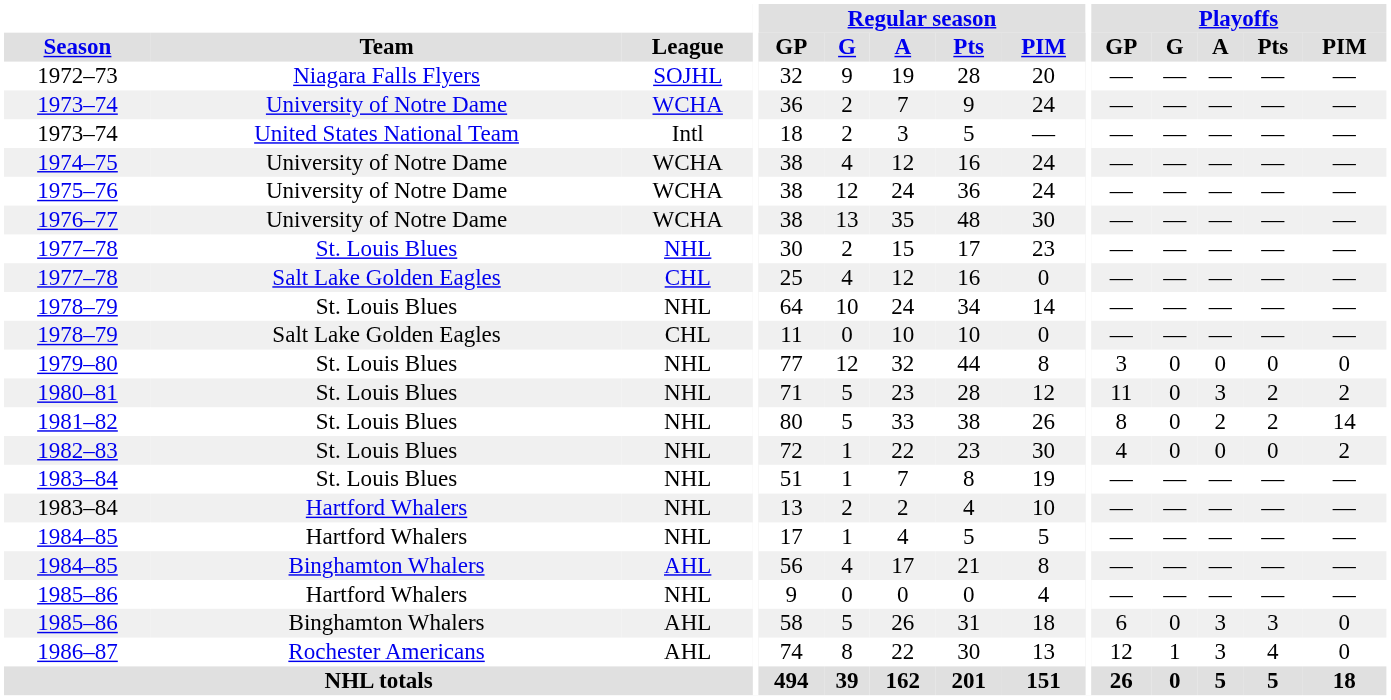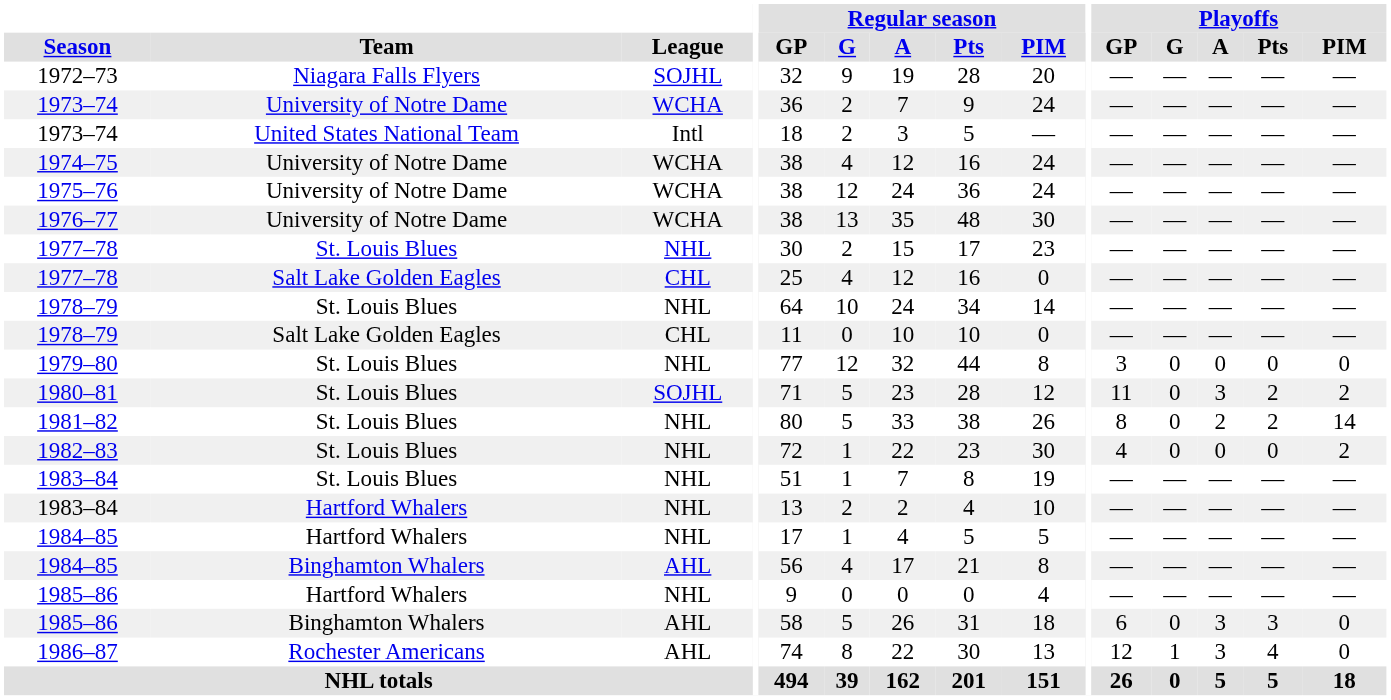1980–81 | League: NHL -> SOJHL
